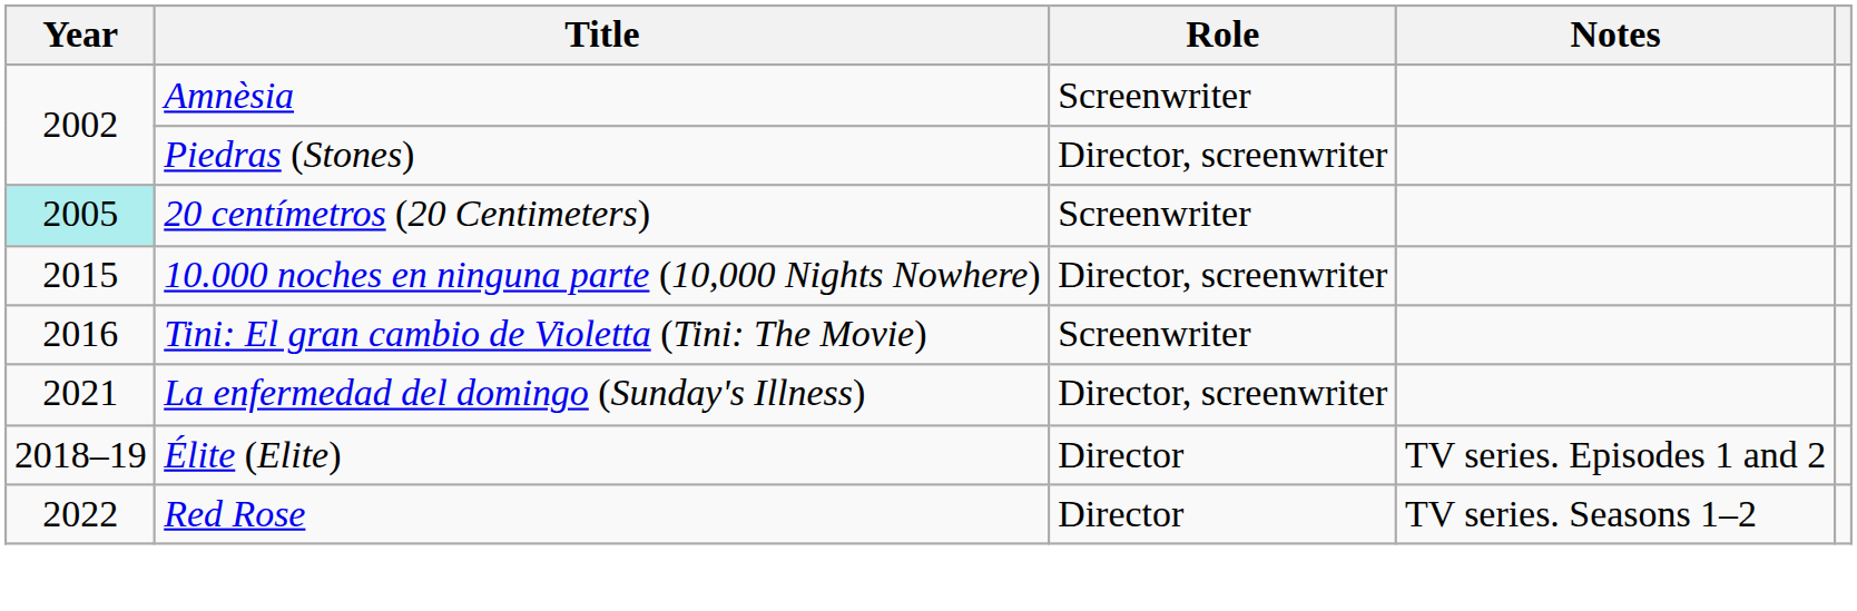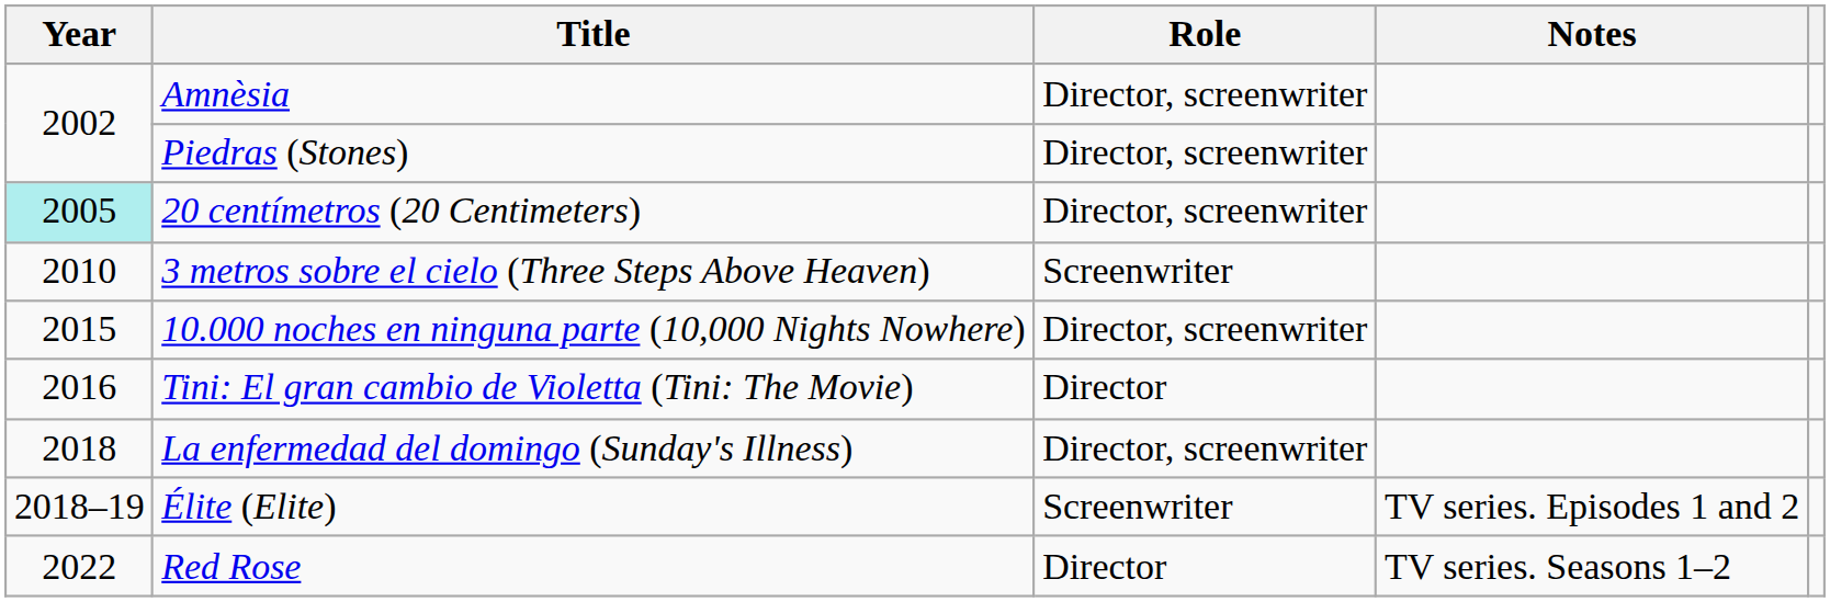Amnèsia | Role: Screenwriter -> Director, screenwriter
20 centímetros (20 Centimeters) | Role: Screenwriter -> Director, screenwriter
+ row: 2010 | 3 metros sobre el cielo (Three Steps Above Heaven) | Screenwriter
Tini: El gran cambio de Violetta (Tini: The Movie) | Role: Screenwriter -> Director
La enfermedad del domingo (Sunday's Illness) | Year: 2021 -> 2018
Élite (Elite) | Role: Director -> Screenwriter
